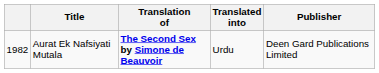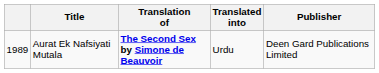Aurat Ek Nafsiyati Mutala | column 1: 1982 -> 1989
